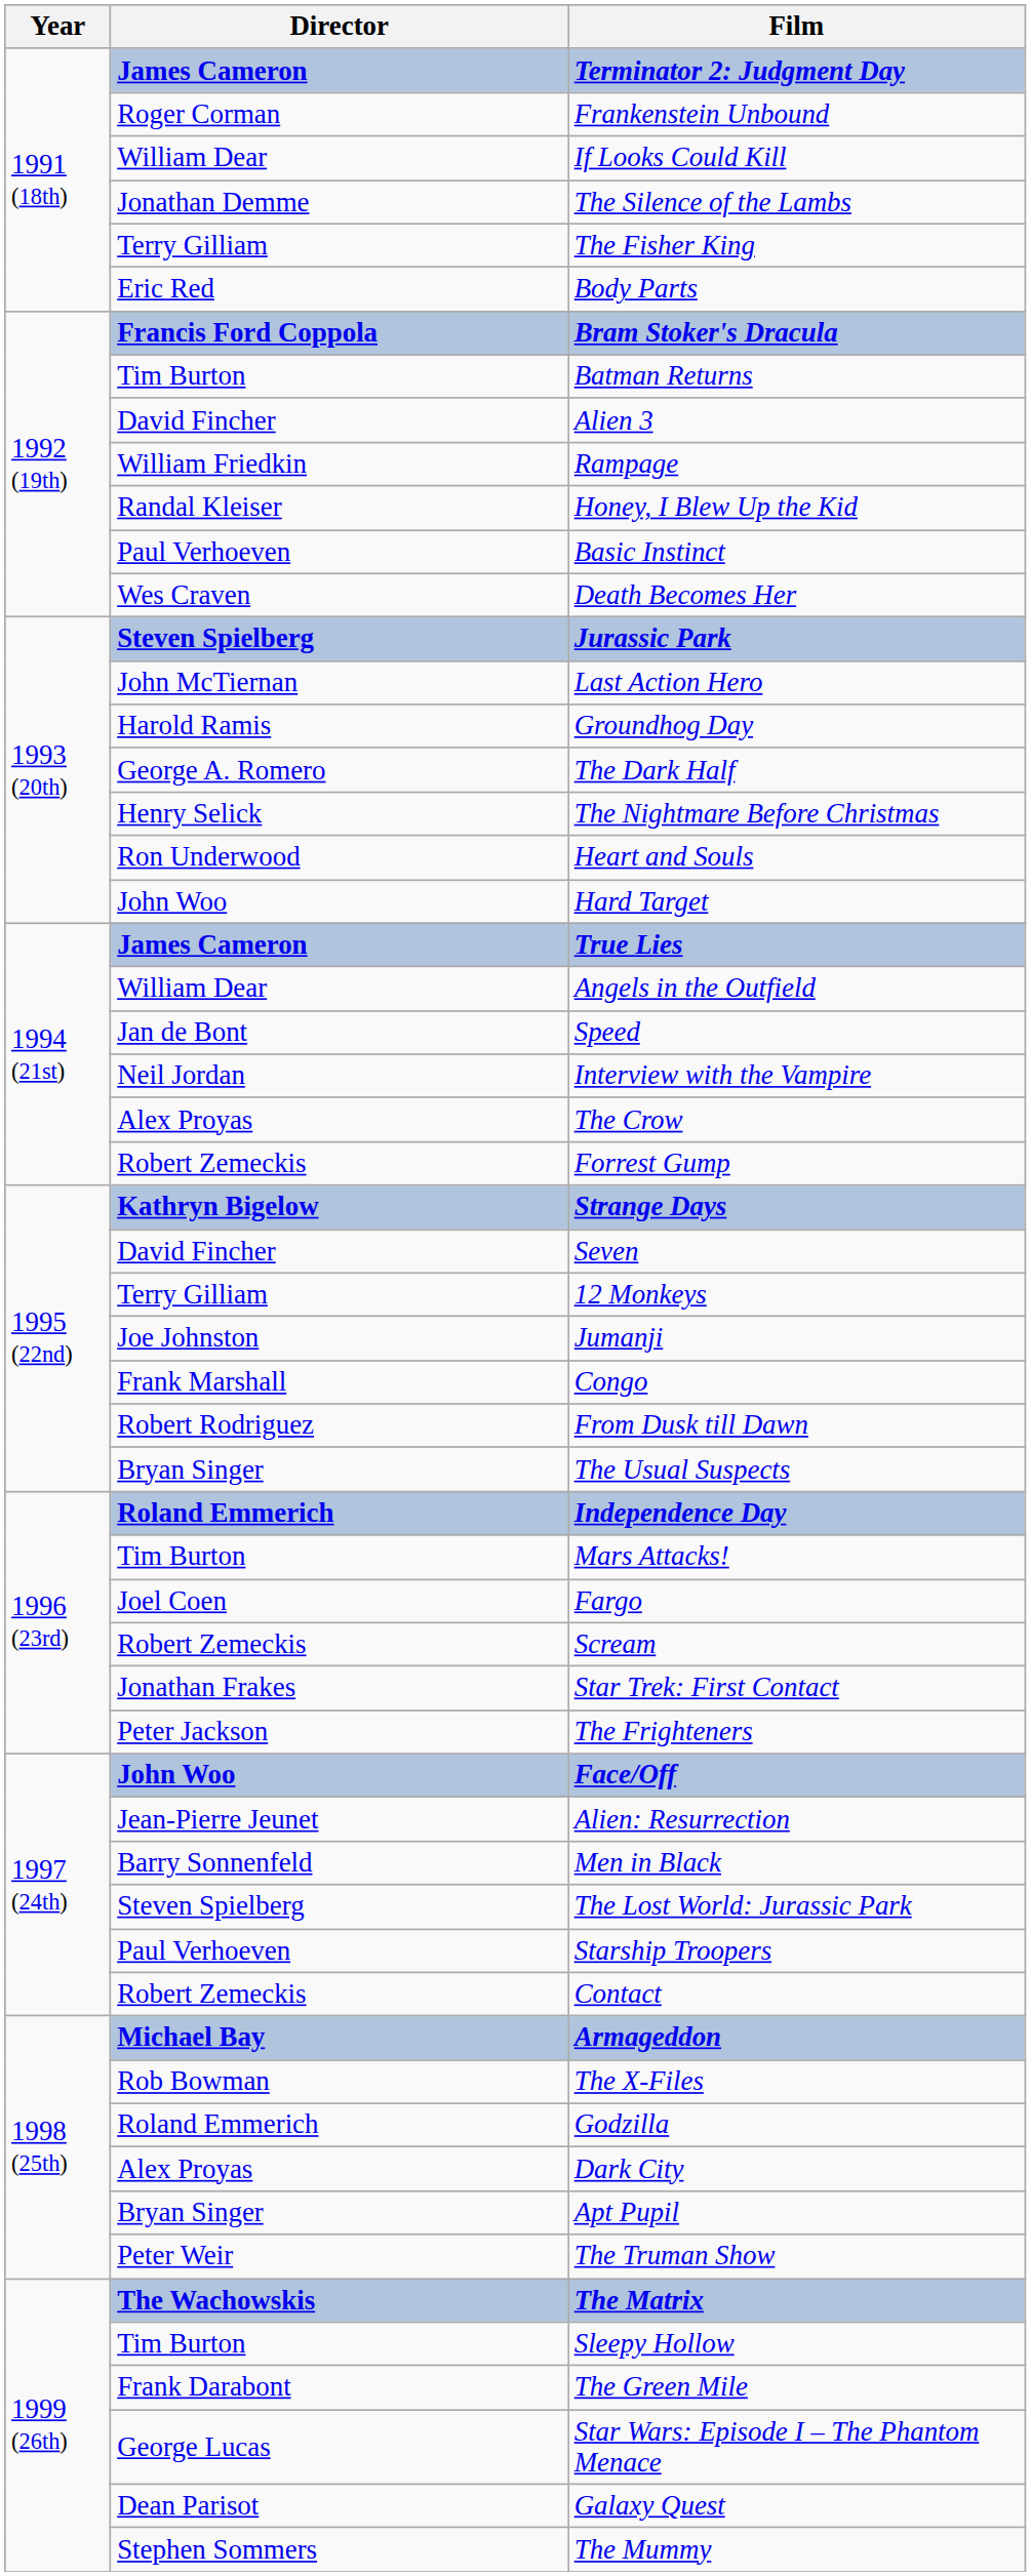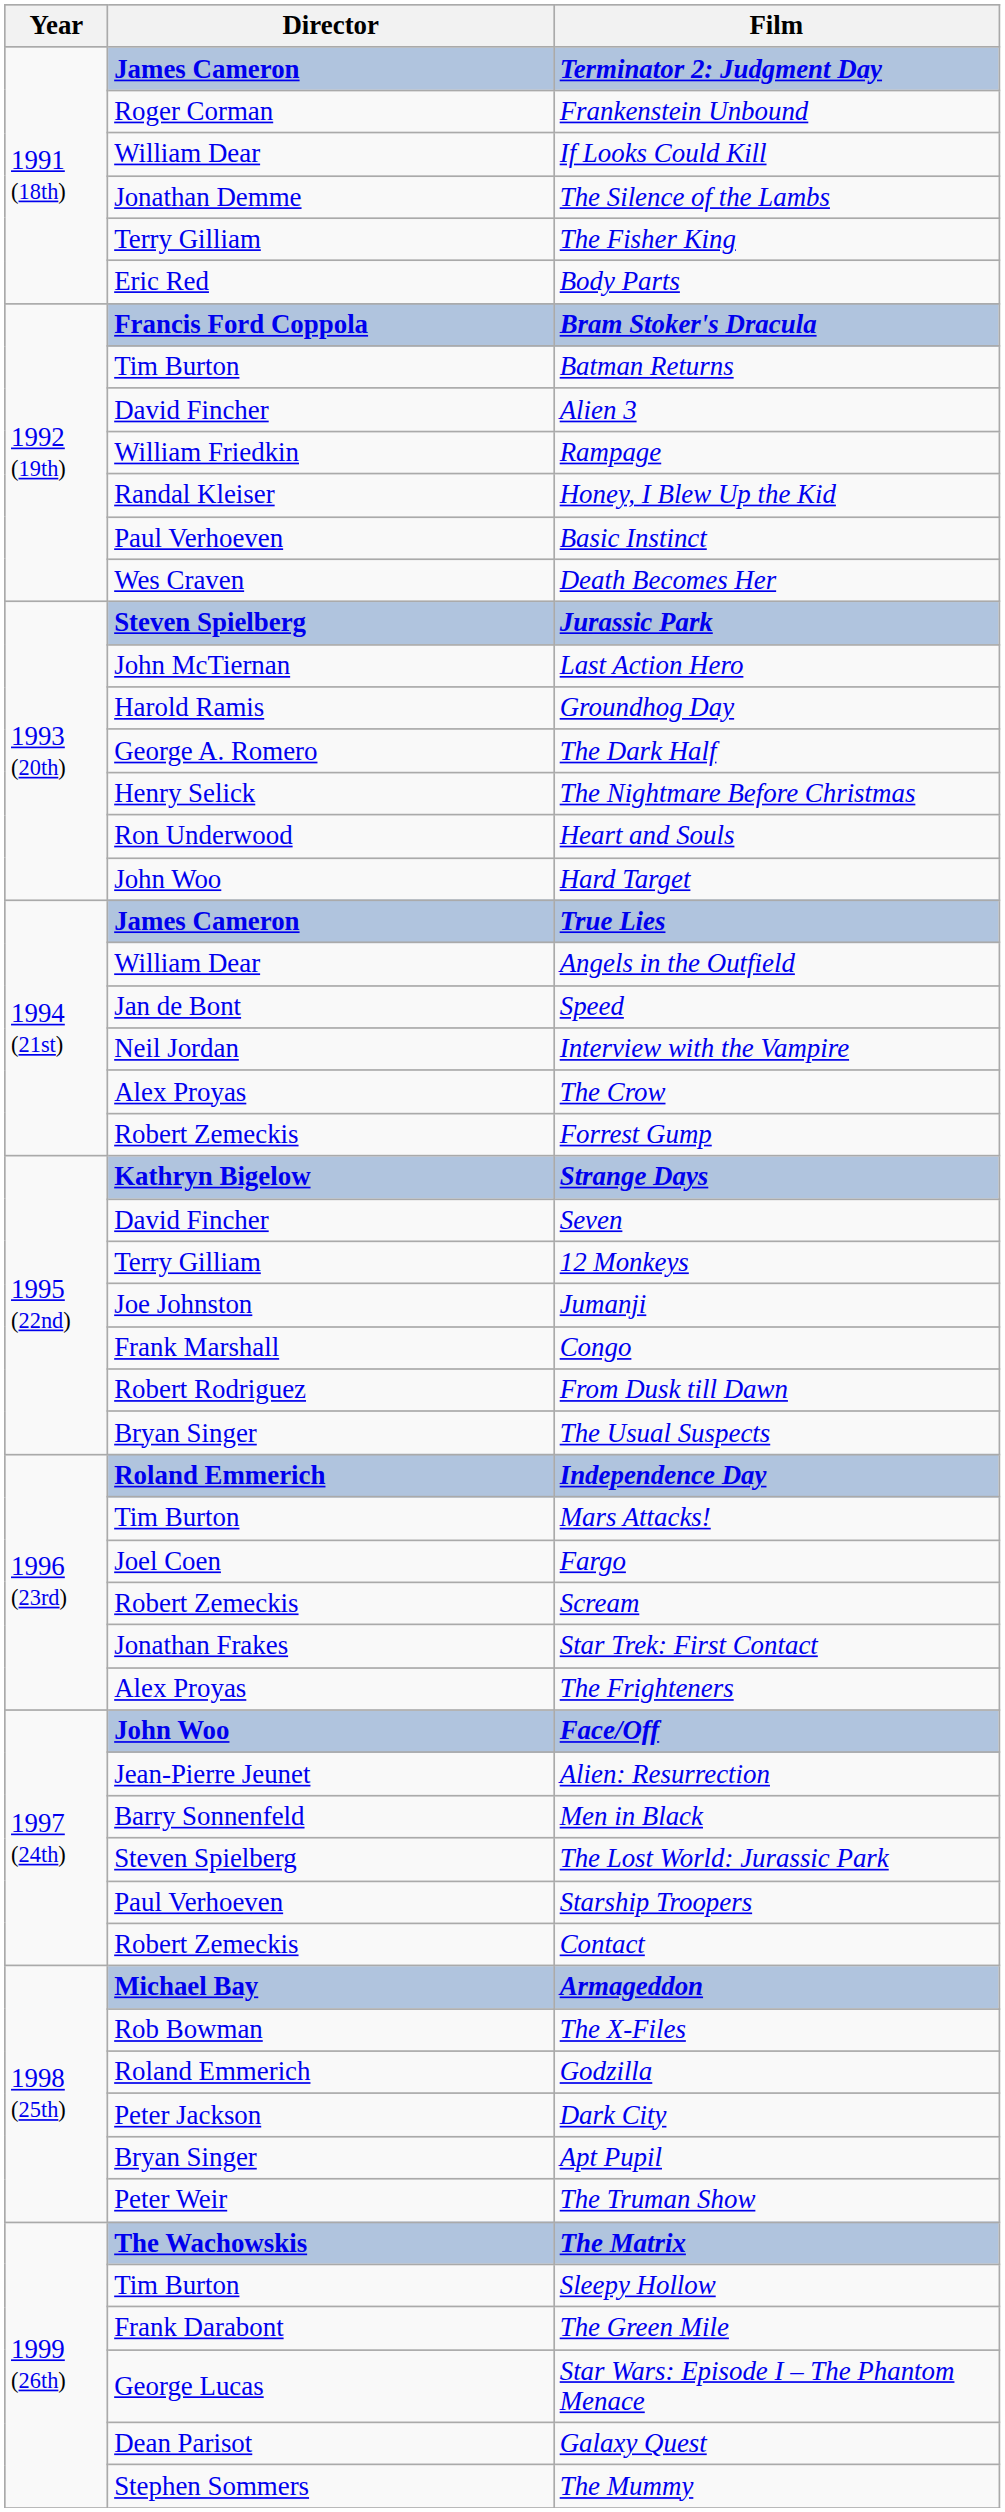The Frighteners | Director: Peter Jackson -> Alex Proyas
Dark City | Director: Alex Proyas -> Peter Jackson
